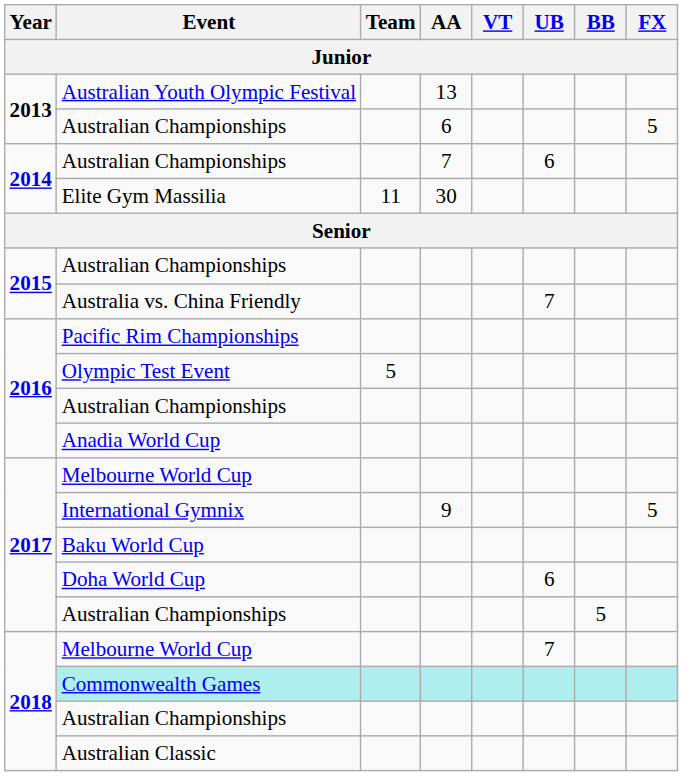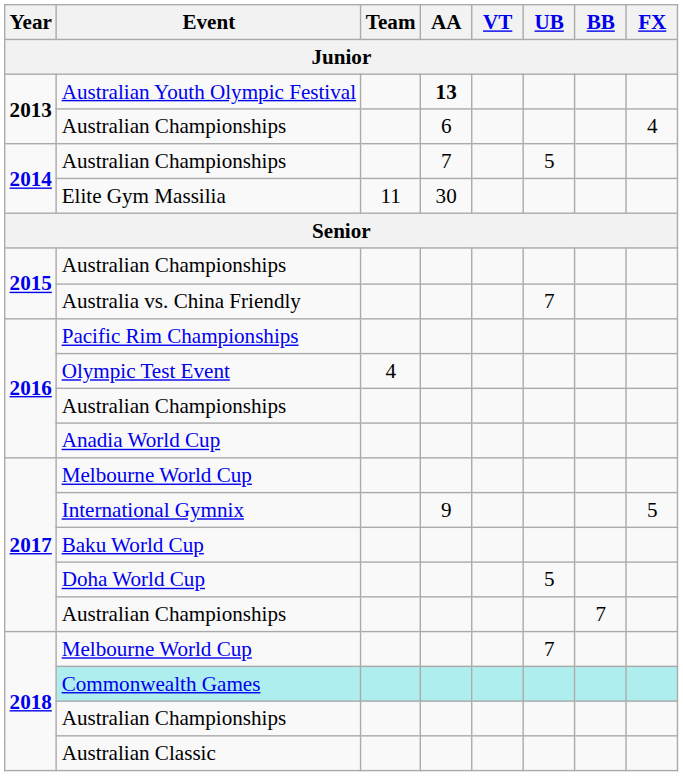Australian Youth Olympic Festival | AA: normal -> bold
2013 / Australian Championships | FX: 5 -> 4
2014 / Australian Championships | UB: 6 -> 5
Olympic Test Event | Team: 5 -> 4
Doha World Cup | UB: 6 -> 5
2017 / Australian Championships | BB: 5 -> 7
